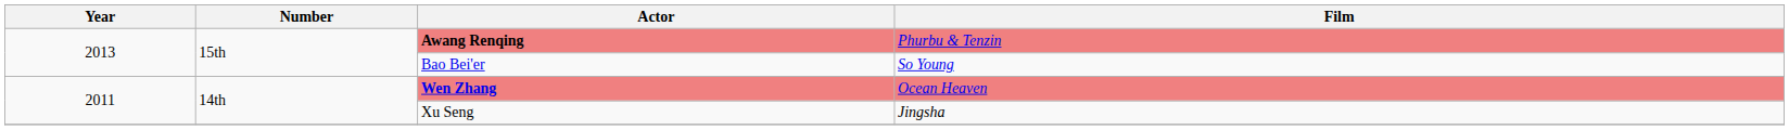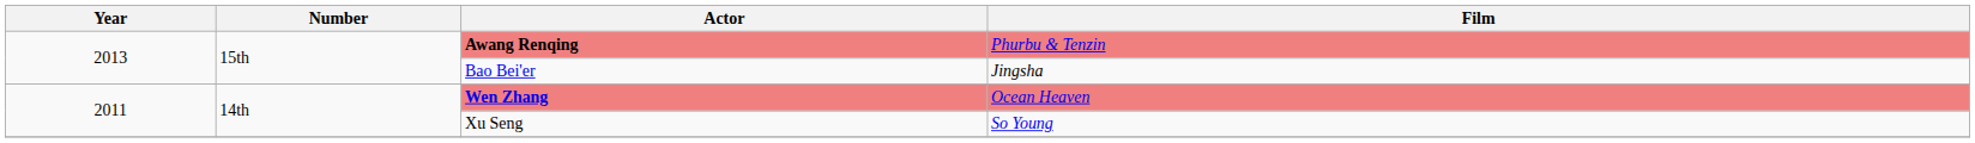Bao Bei'er | Film: So Young -> Jingsha
Xu Seng | Film: Jingsha -> So Young
